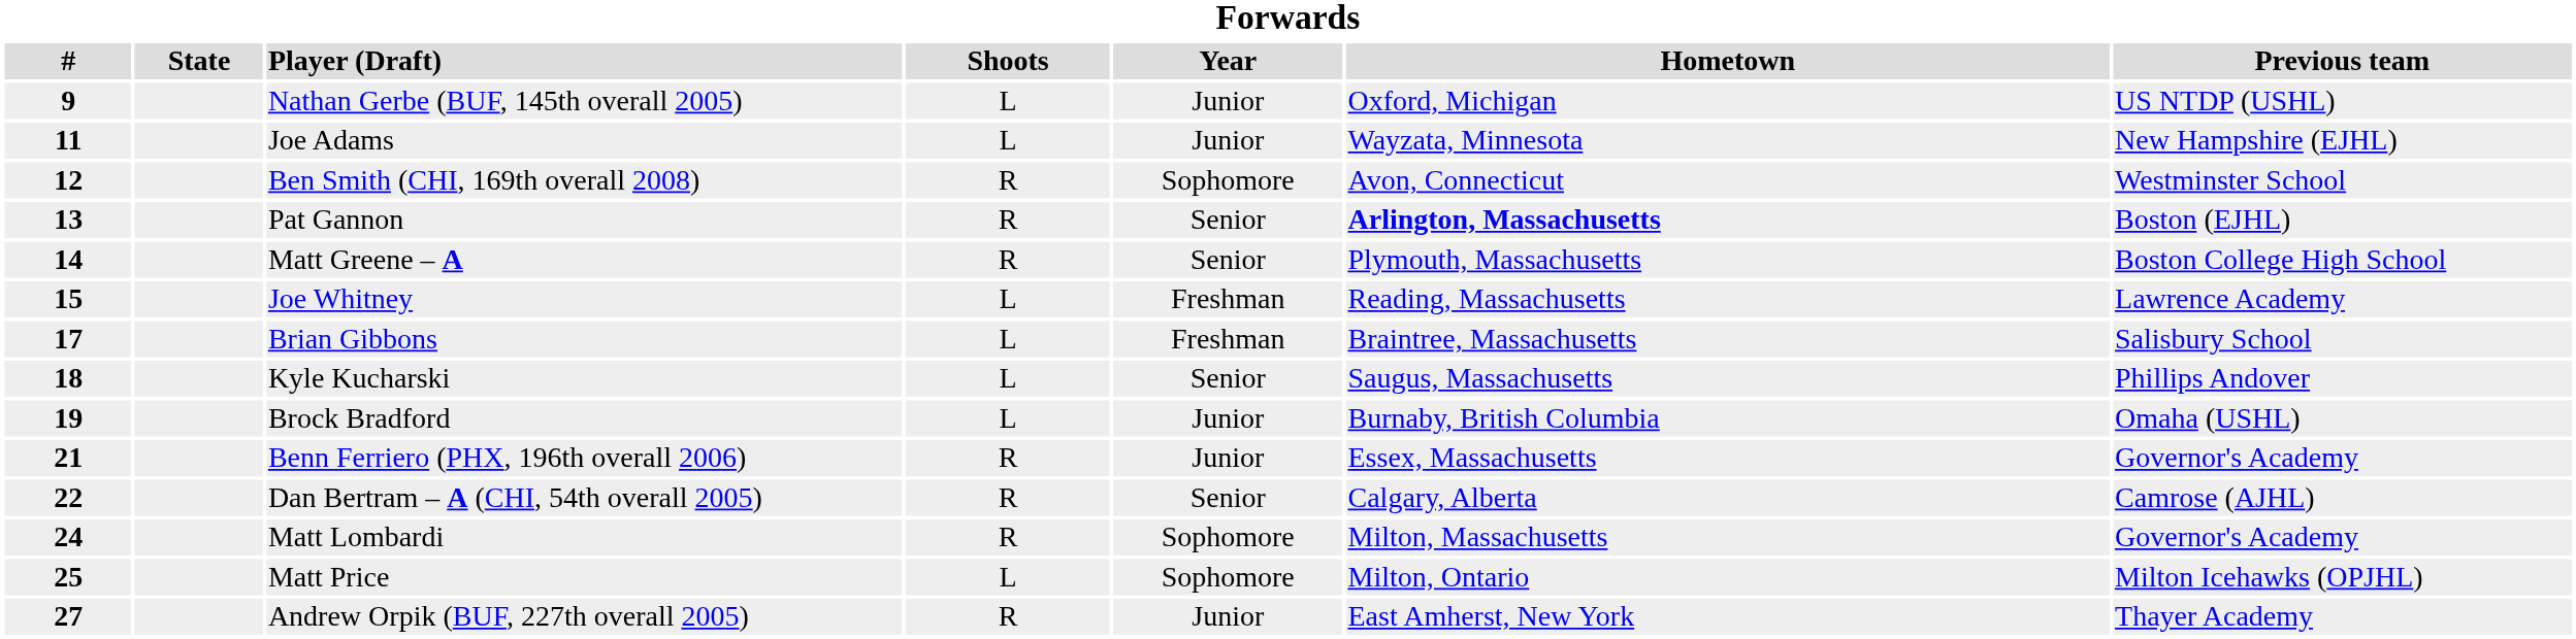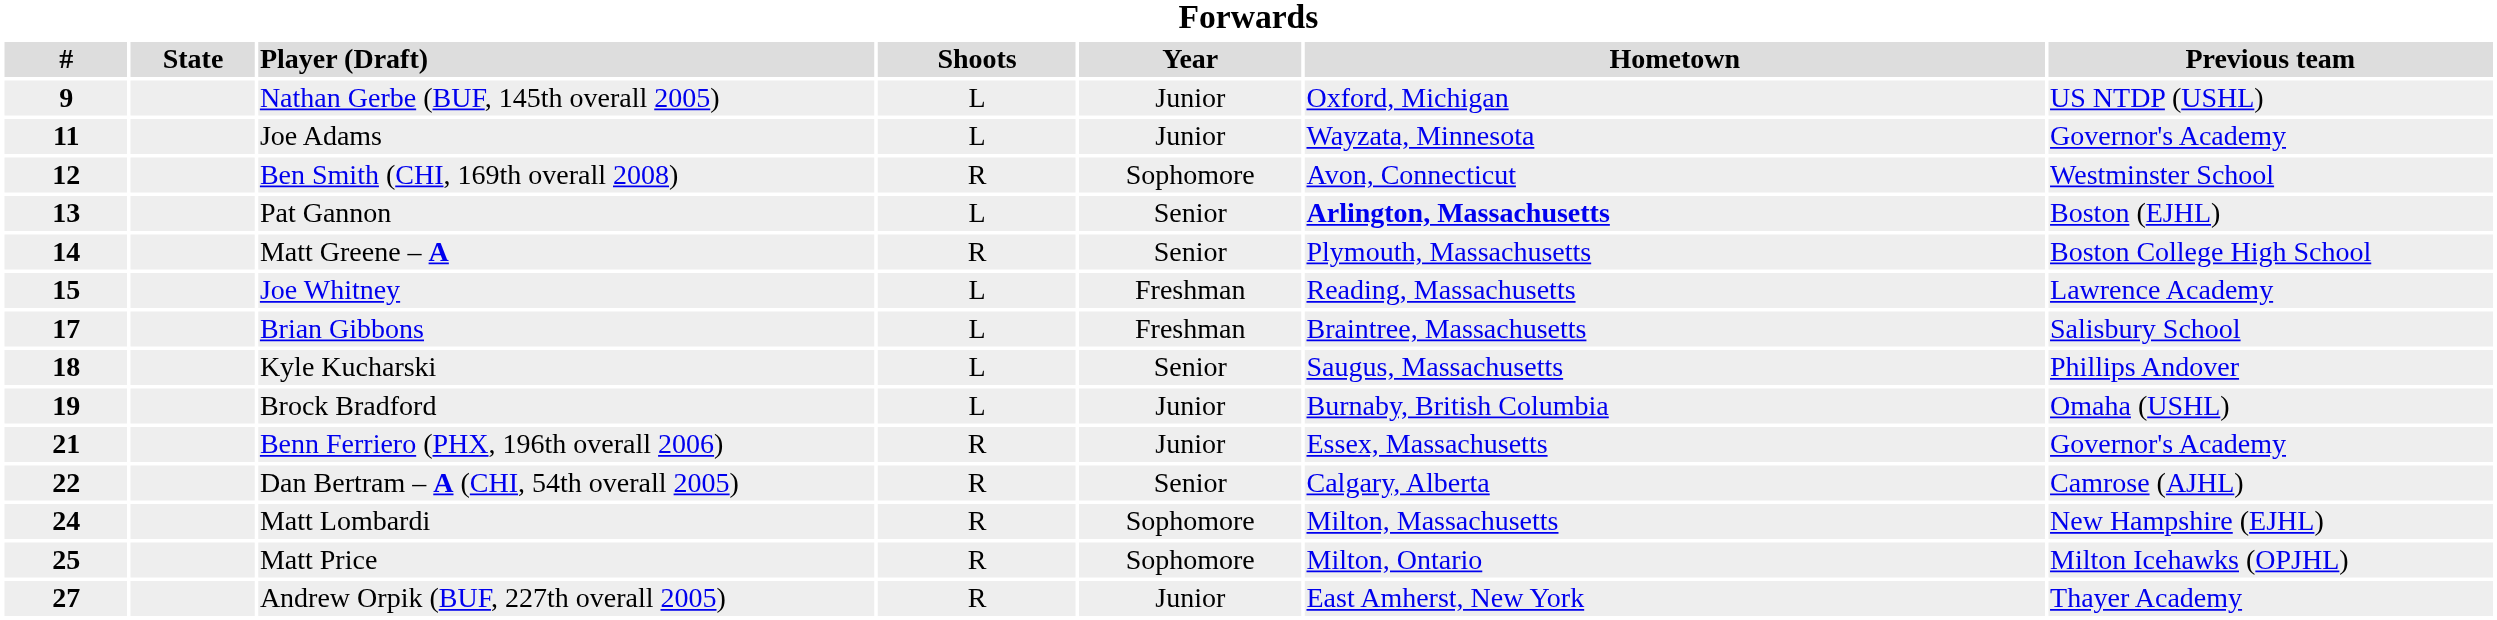Joe Adams | Previous team: New Hampshire (EJHL) -> Governor's Academy
Pat Gannon | Shoots: R -> L
Matt Lombardi | Previous team: Governor's Academy -> New Hampshire (EJHL)
Matt Price | Shoots: L -> R
